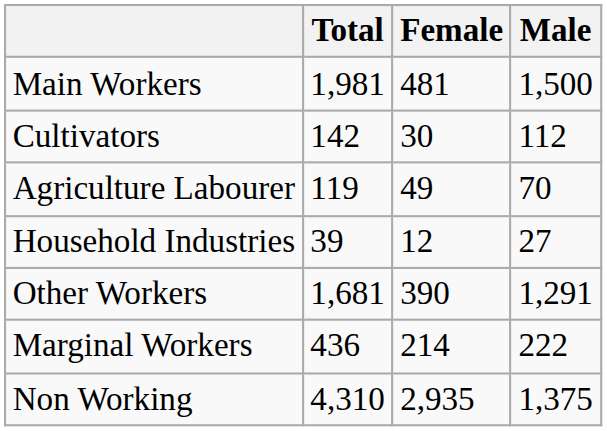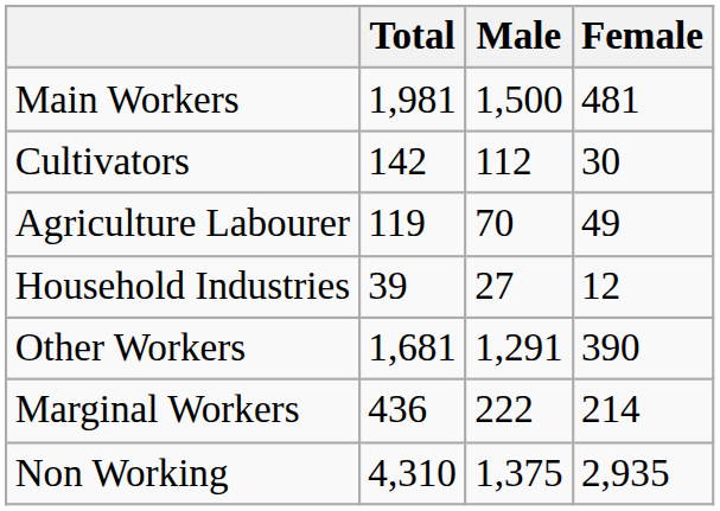columns swapped: Male <-> Female
